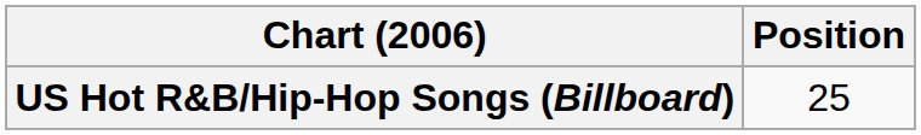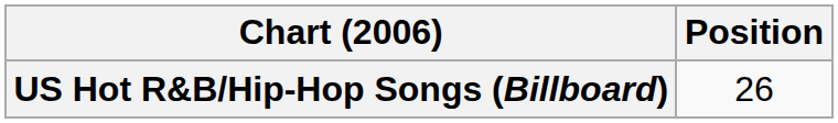US Hot R&B/Hip-Hop Songs (Billboard) | Position: 25 -> 26
